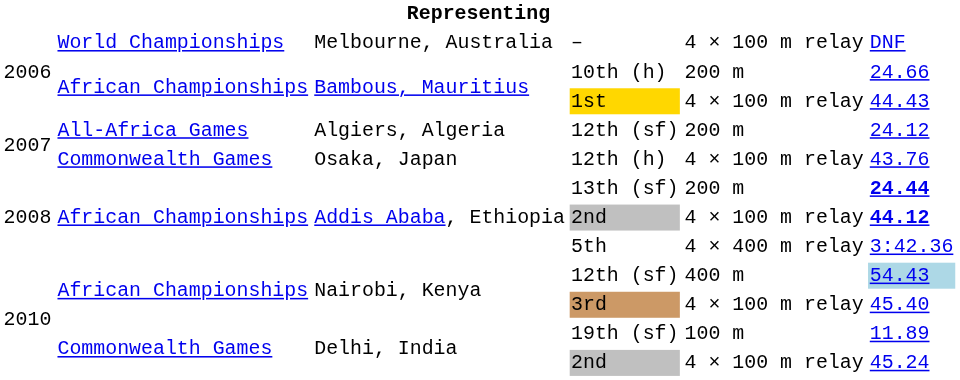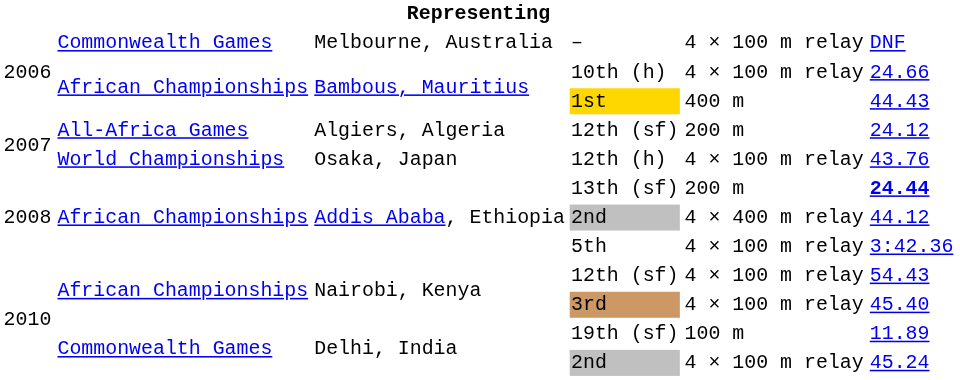– | column 2: World Championships -> Commonwealth Games
10th (h) | column 5: 200 m -> 4 × 100 m relay
1st | column 5: 4 × 100 m relay -> 400 m
12th (h) | column 2: Commonwealth Games -> World Championships
Addis Ababa, Ethiopia / 2nd | column 5: 4 × 100 m relay -> 4 × 400 m relay
Addis Ababa, Ethiopia / 2nd | column 6: bold -> normal
5th | column 5: 4 × 400 m relay -> 4 × 100 m relay
Nairobi, Kenya / 12th (sf) | column 5: 400 m -> 4 × 100 m relay
Nairobi, Kenya / 12th (sf) | column 6: lightblue background -> no background
